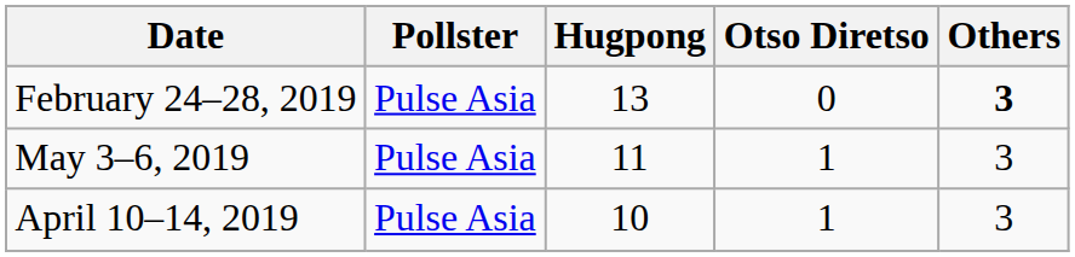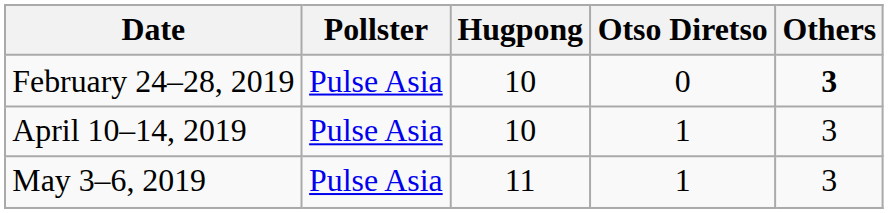February 24–28, 2019 | Hugpong: 13 -> 10
rows swapped: April 10–14, 2019 <-> May 3–6, 2019
